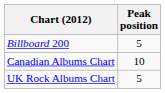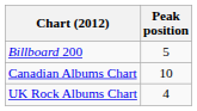UK Rock Albums Chart | Peak position: 5 -> 4
